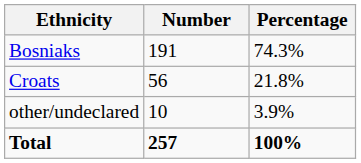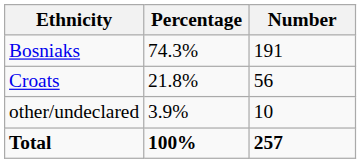columns swapped: Number <-> Percentage
